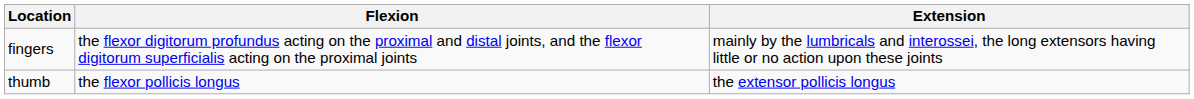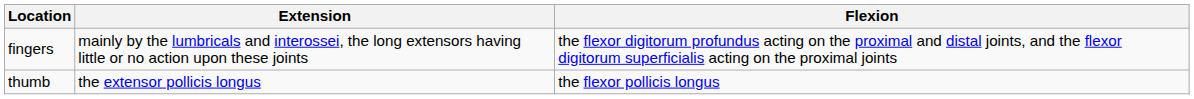columns swapped: Flexion <-> Extension
